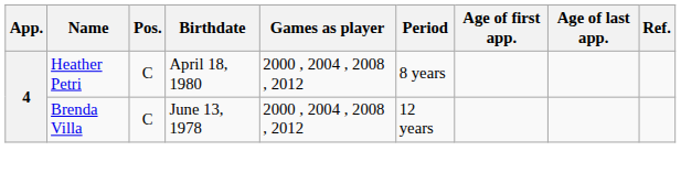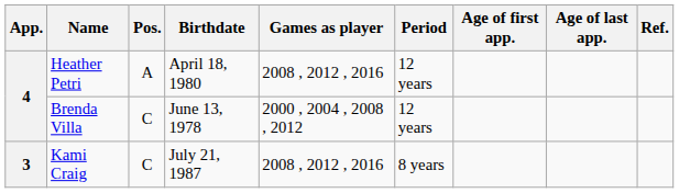Heather Petri | Pos.: C -> A
Heather Petri | Games as player: 2000 , 2004 , 2008 , 2012 -> 2008 , 2012 , 2016
Heather Petri | Period: 8 years -> 12 years
+ row: 3 | Kami Craig | C | July 21, 1987 | 2008 , 2012 , 2016 | 8 years
